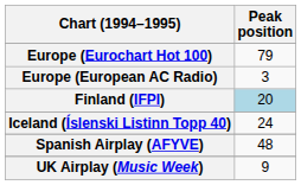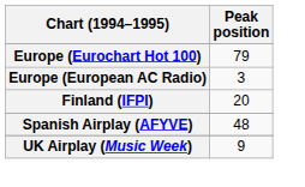Finland (IFPI) | Peak position: lightblue background -> no background
- row: Iceland (Íslenski Listinn Topp 40) | 24
